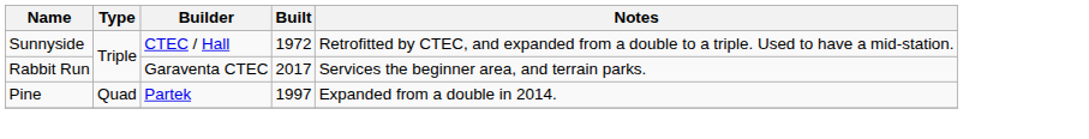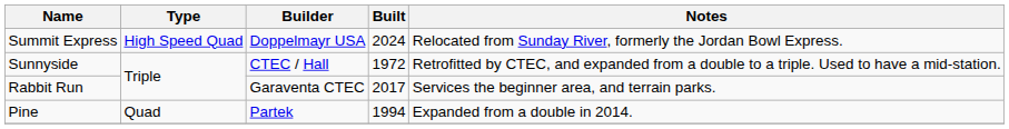+ row: Summit Express | High Speed Quad | Doppelmayr USA | 2024 | Relocated from Sunday River, formerly the Jordan Bowl Express.
Pine | Built: 1997 -> 1994
